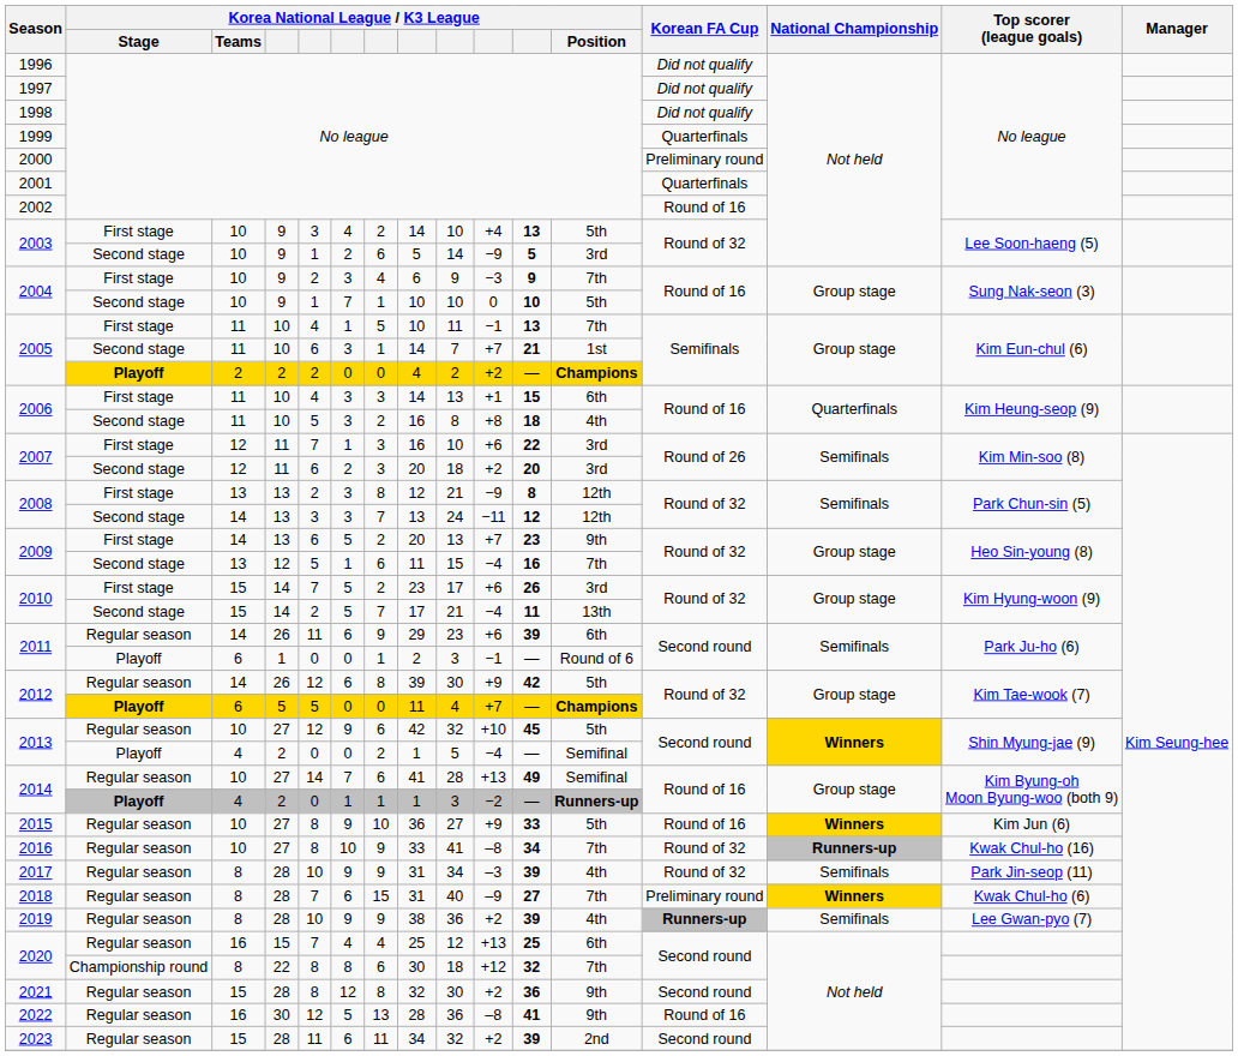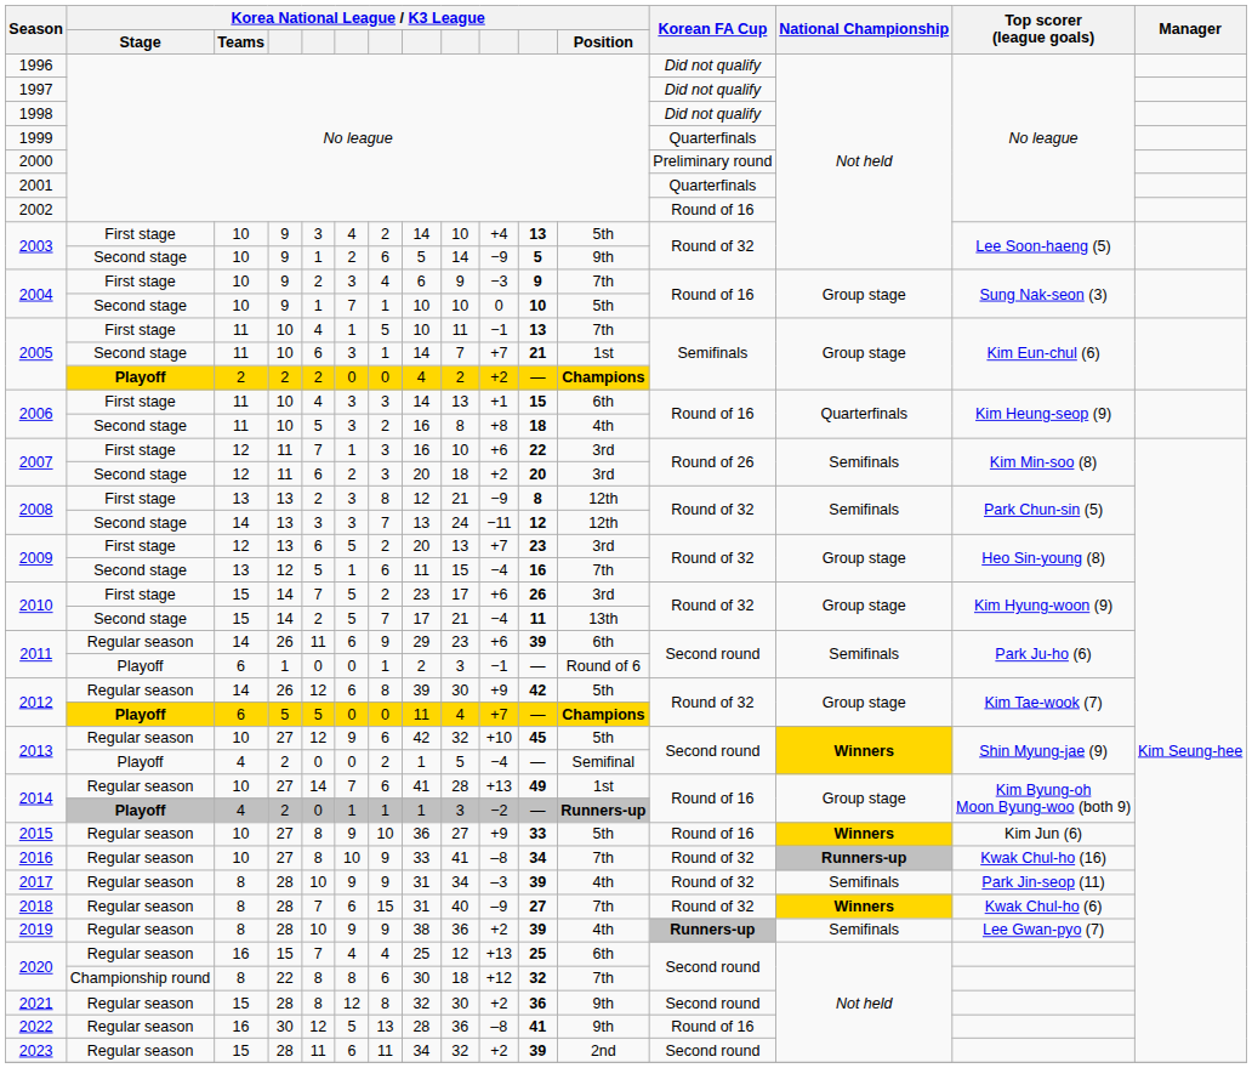2003 / Second stage | Korea National League / K3 League / Position: 3rd -> 9th
2009 / First stage | Korea National League / K3 League / Teams: 14 -> 12
2009 / First stage | Korea National League / K3 League / Position: 9th -> 3rd
2014 / Regular season | Korea National League / K3 League / Position: Semifinal -> 1st
2018 | Korean FA Cup: Preliminary round -> Round of 32
